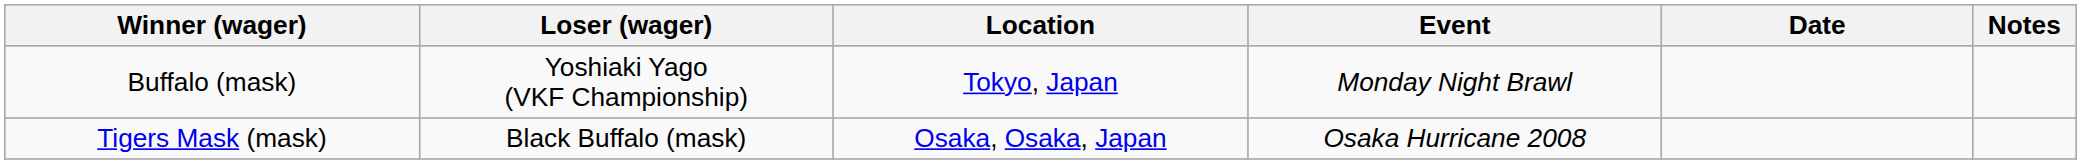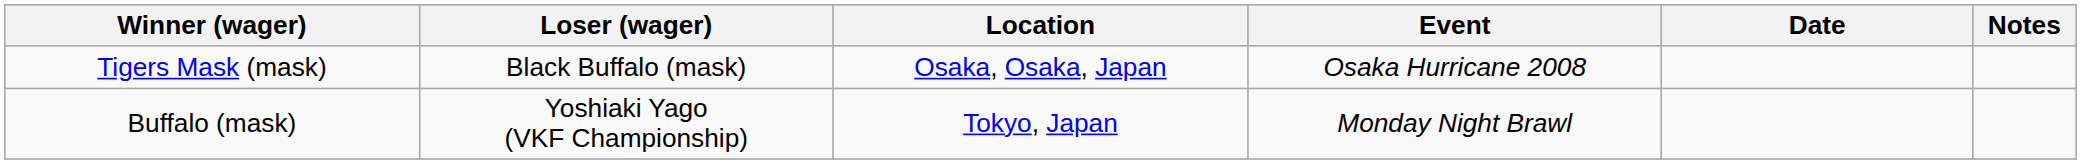rows swapped: Tigers Mask (mask) <-> Buffalo (mask)
